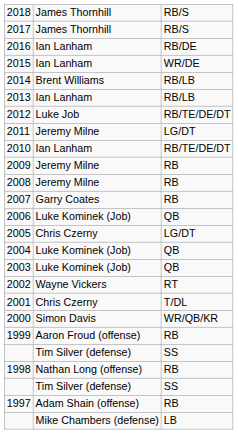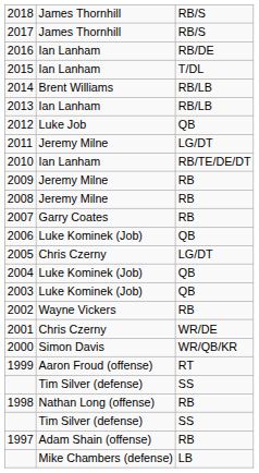2015 | column 3: WR/DE -> T/DL
2012 | column 3: RB/TE/DE/DT -> QB
2002 | column 3: RT -> RB
2001 | column 3: T/DL -> WR/DE
1999 | column 3: RB -> RT
